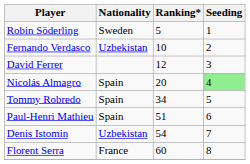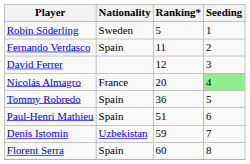Fernando Verdasco | Nationality: Uzbekistan -> Spain
Fernando Verdasco | Ranking*: 10 -> 11
Nicolás Almagro | Nationality: Spain -> France
Tommy Robredo | Ranking*: 34 -> 36
Denis Istomin | Ranking*: 54 -> 59
Florent Serra | Nationality: France -> Spain
